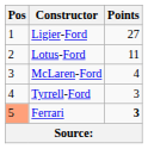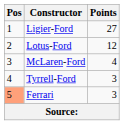Lotus-Ford | Points: 11 -> 12
Ferrari | Points: bold -> normal
